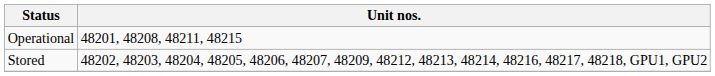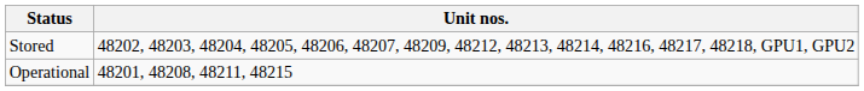rows swapped: Operational <-> Stored
